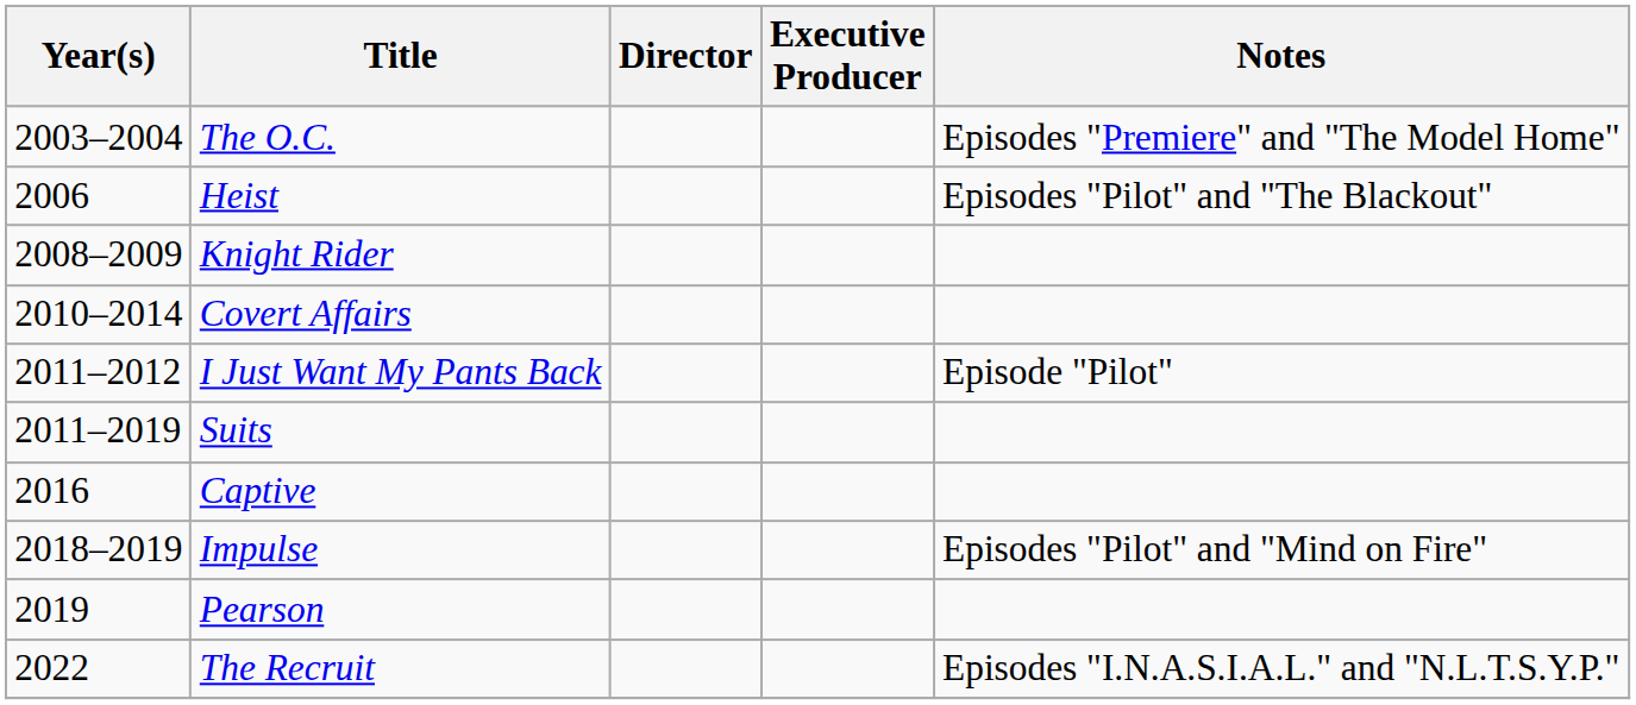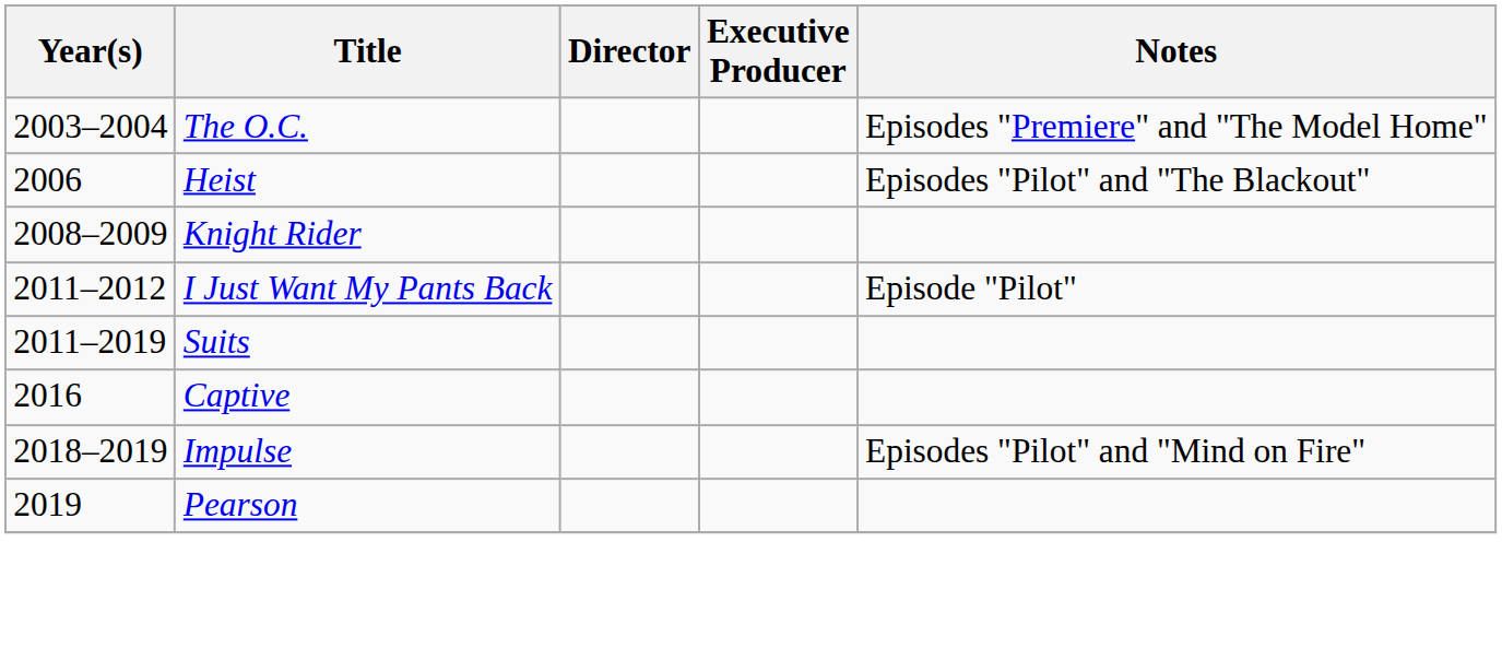- row: 2010–2014 | Covert Affairs
- row: 2022 | The Recruit | Episodes "I.N.A.S.I.A.L." and "N.L.T.S.Y.P."
